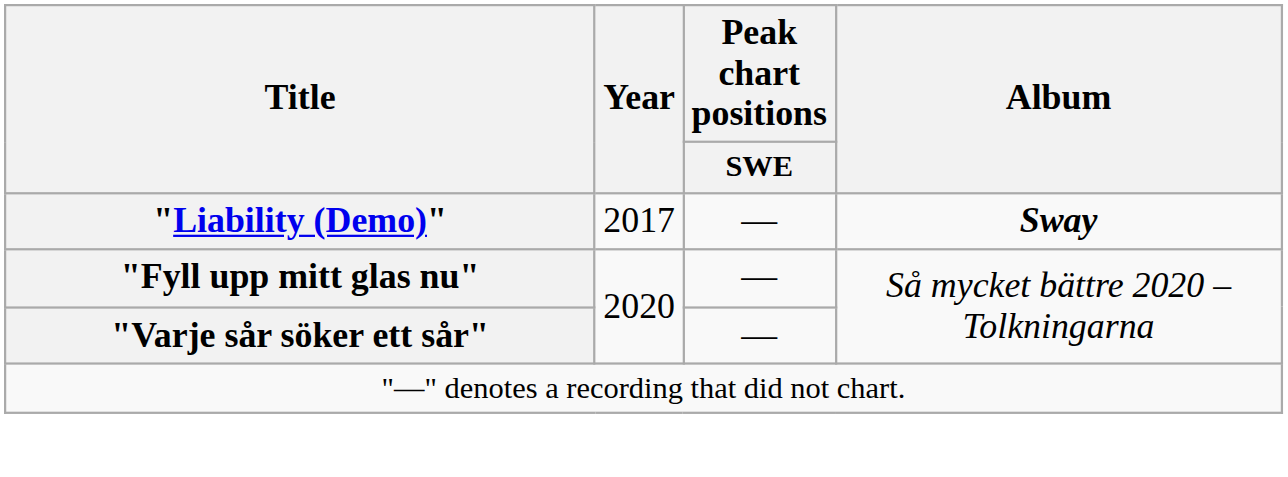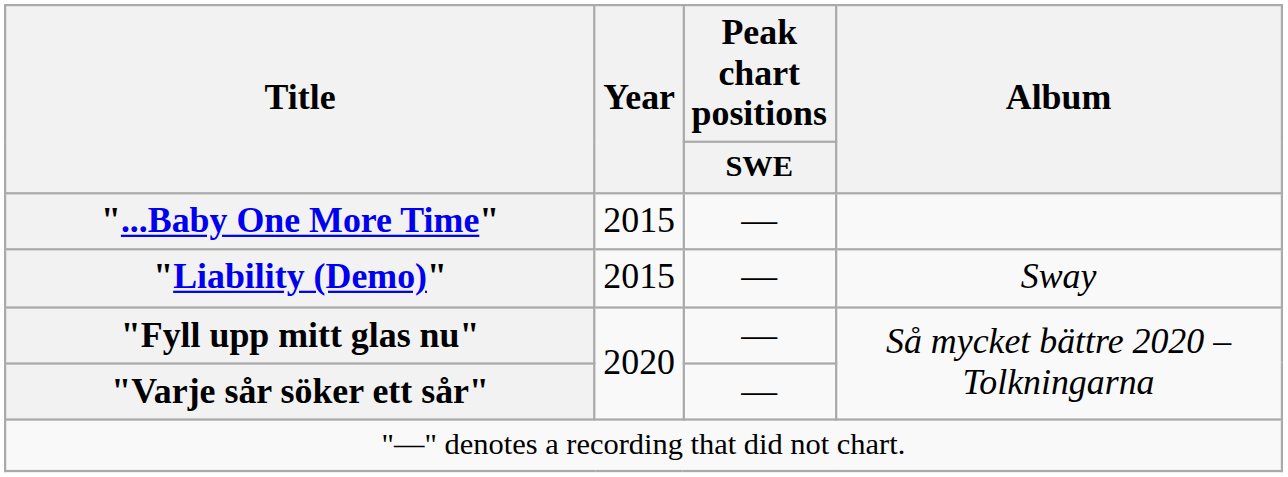+ row: "...Baby One More Time" | 2015 | —
"Liability (Demo)" | Year: 2017 -> 2015
"Liability (Demo)" | Album: bold -> normal
